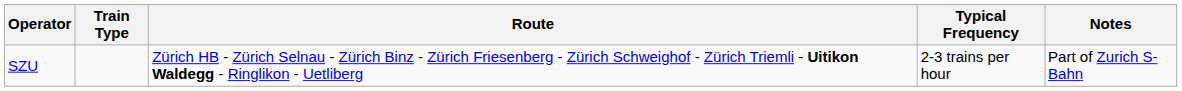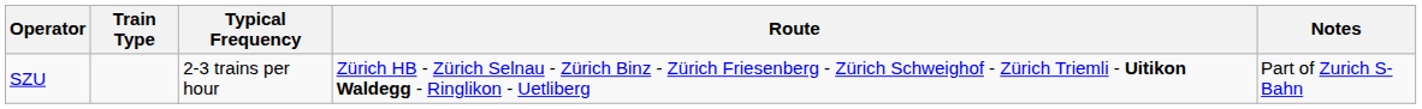columns swapped: Route <-> Typical Frequency
